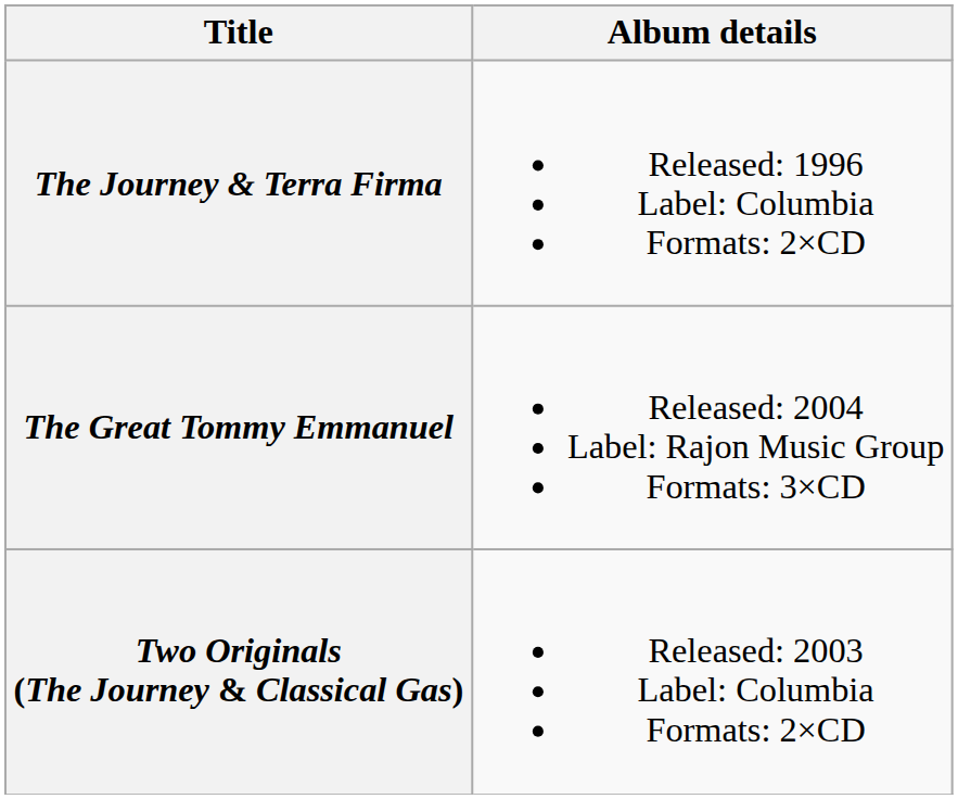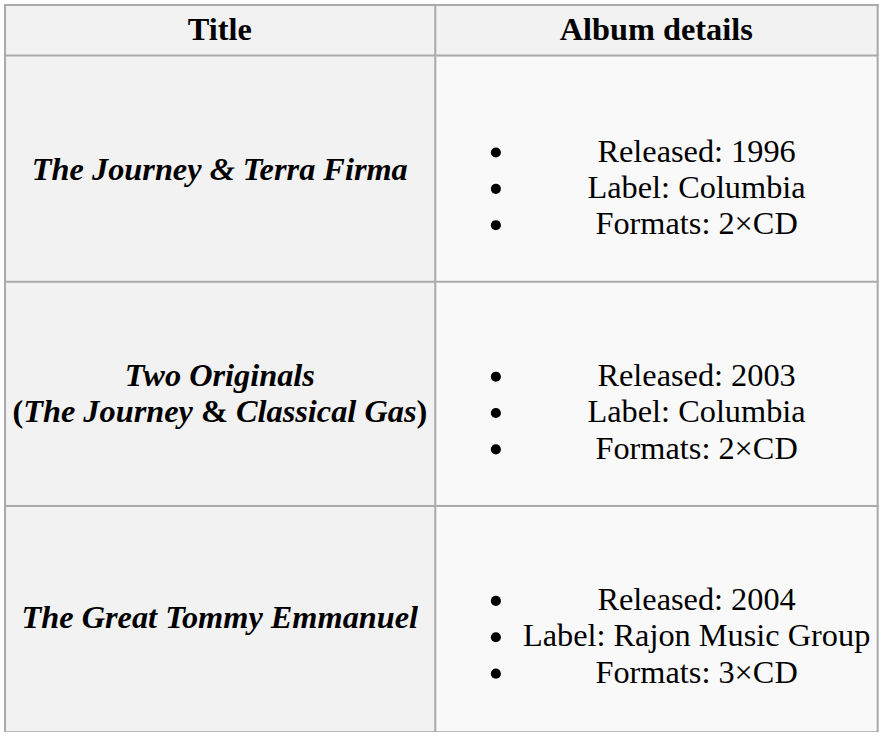rows swapped: Two Originals (The Journey & Classical Gas) <-> The Great Tommy Emmanuel
